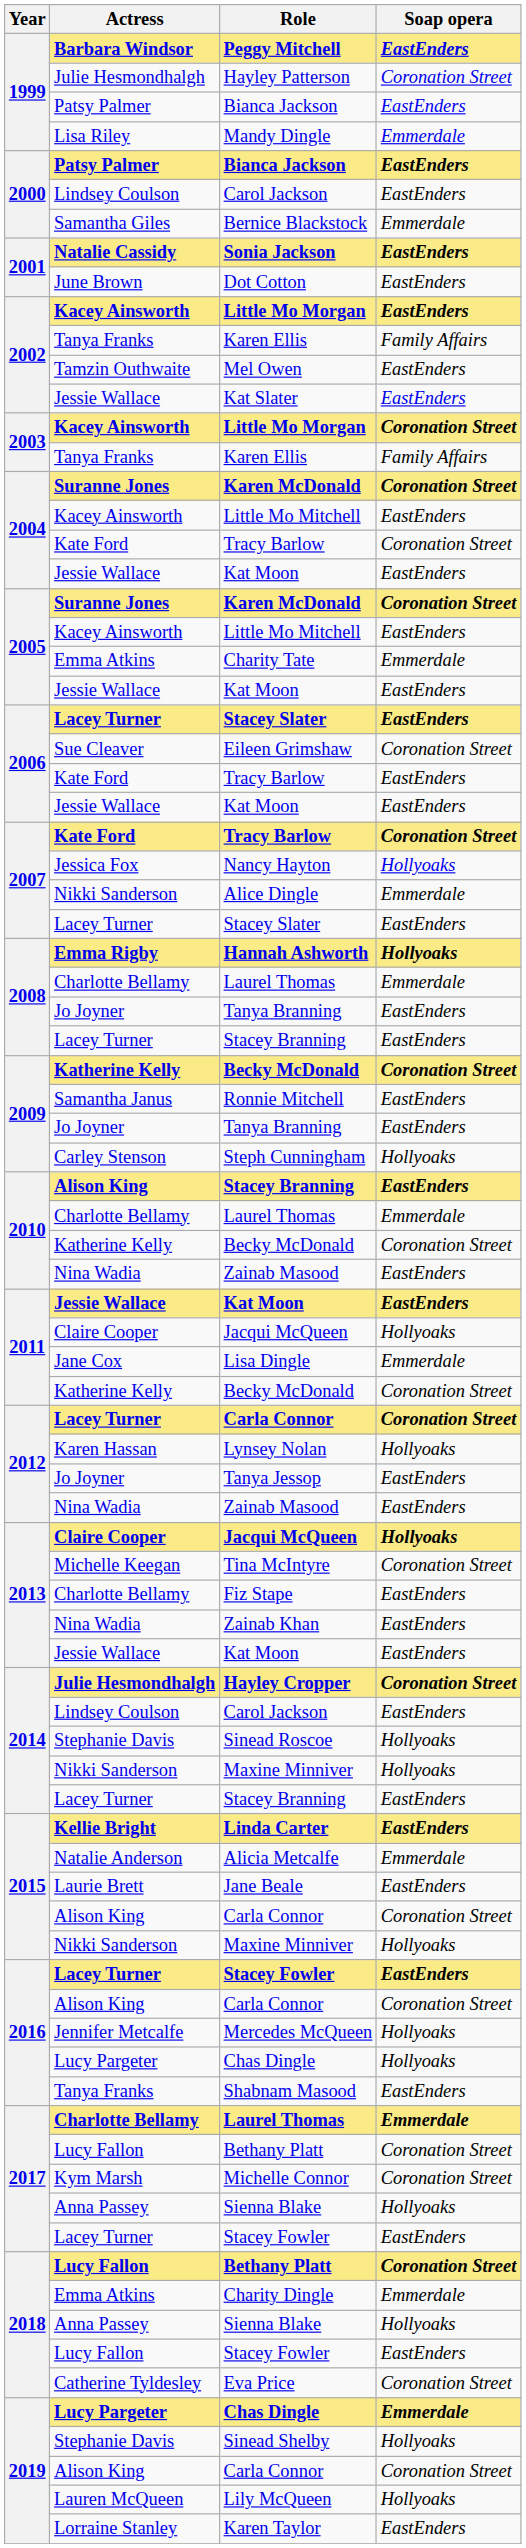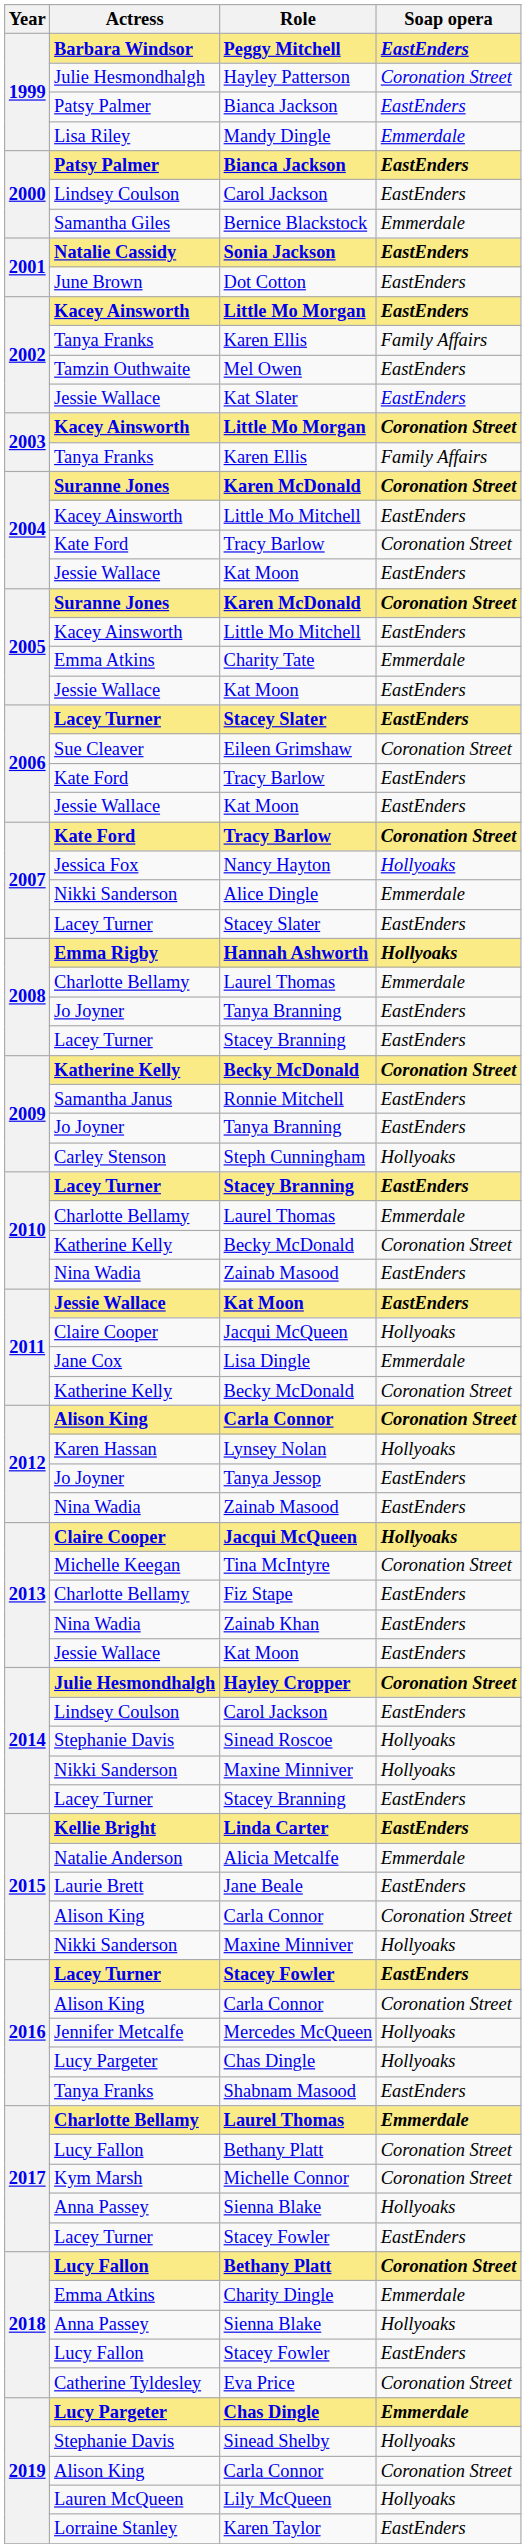2010 / Stacey Branning | Actress: Alison King -> Lacey Turner
2012 / Carla Connor | Actress: Lacey Turner -> Alison King
